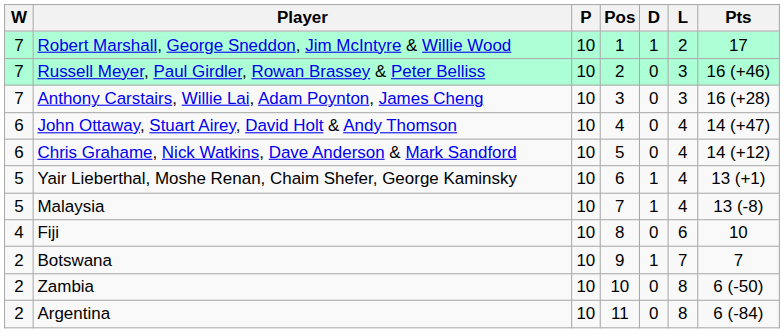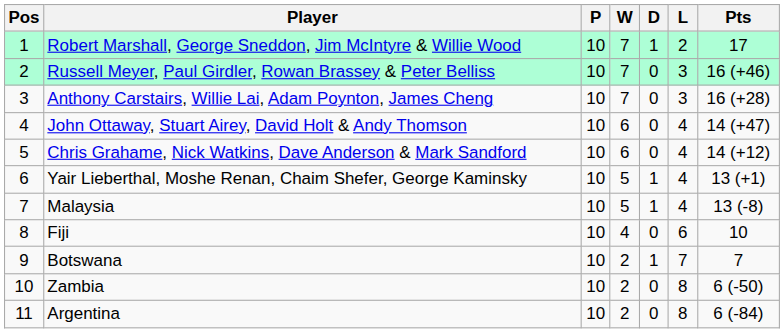columns swapped: Pos <-> W
